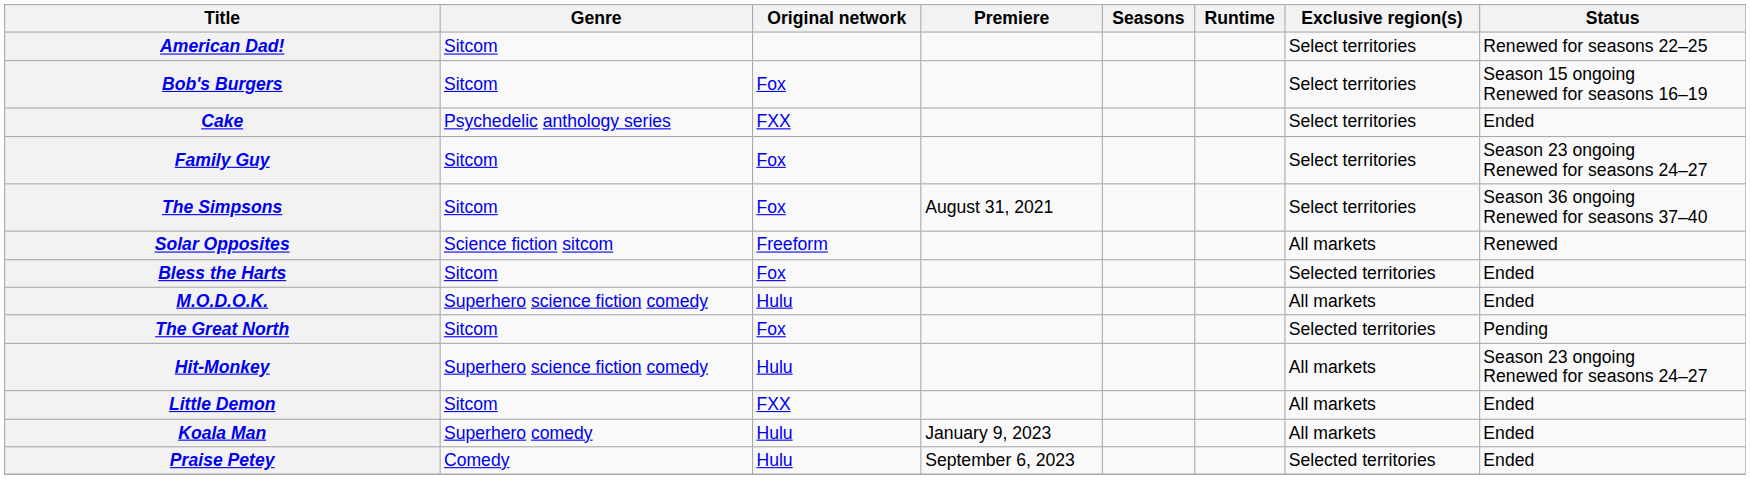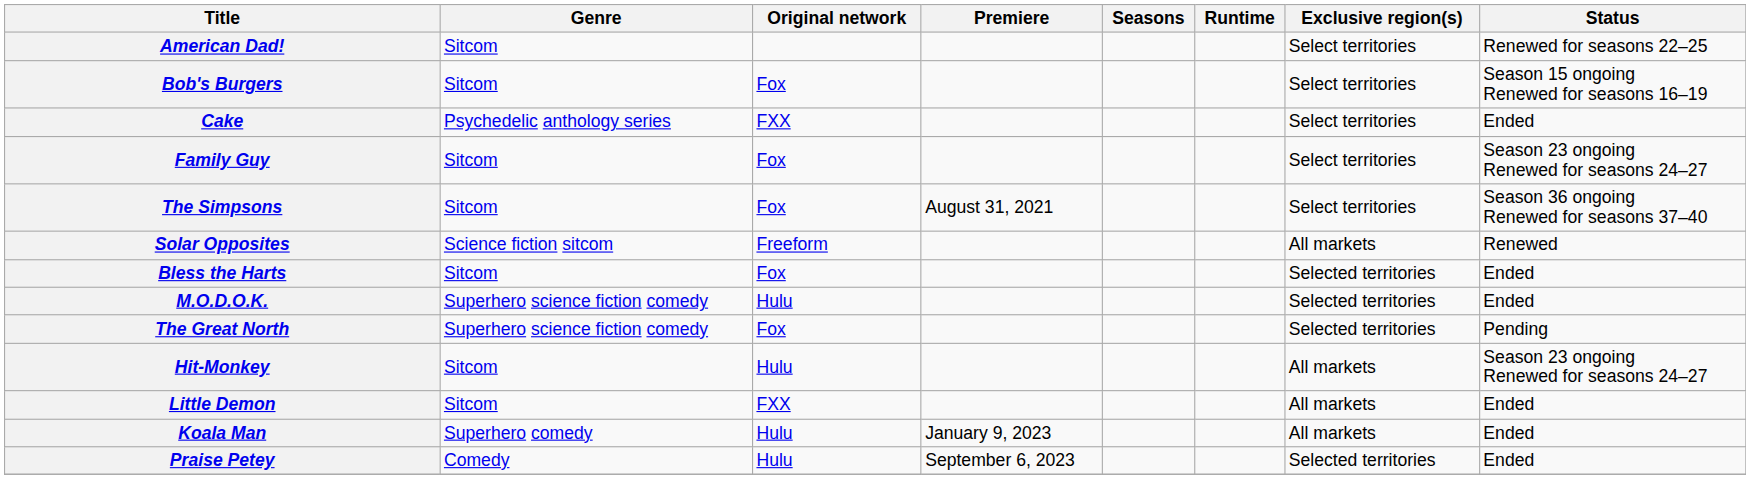M.O.D.O.K. | Exclusive region(s): All markets -> Selected territories
The Great North | Genre: Sitcom -> Superhero science fiction comedy
Hit-Monkey | Genre: Superhero science fiction comedy -> Sitcom
